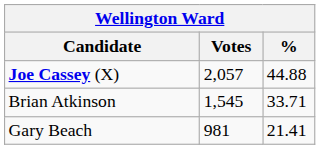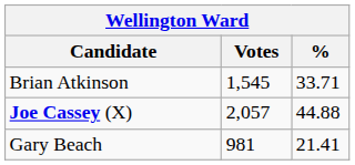rows swapped: Joe Cassey (X) <-> Brian Atkinson
